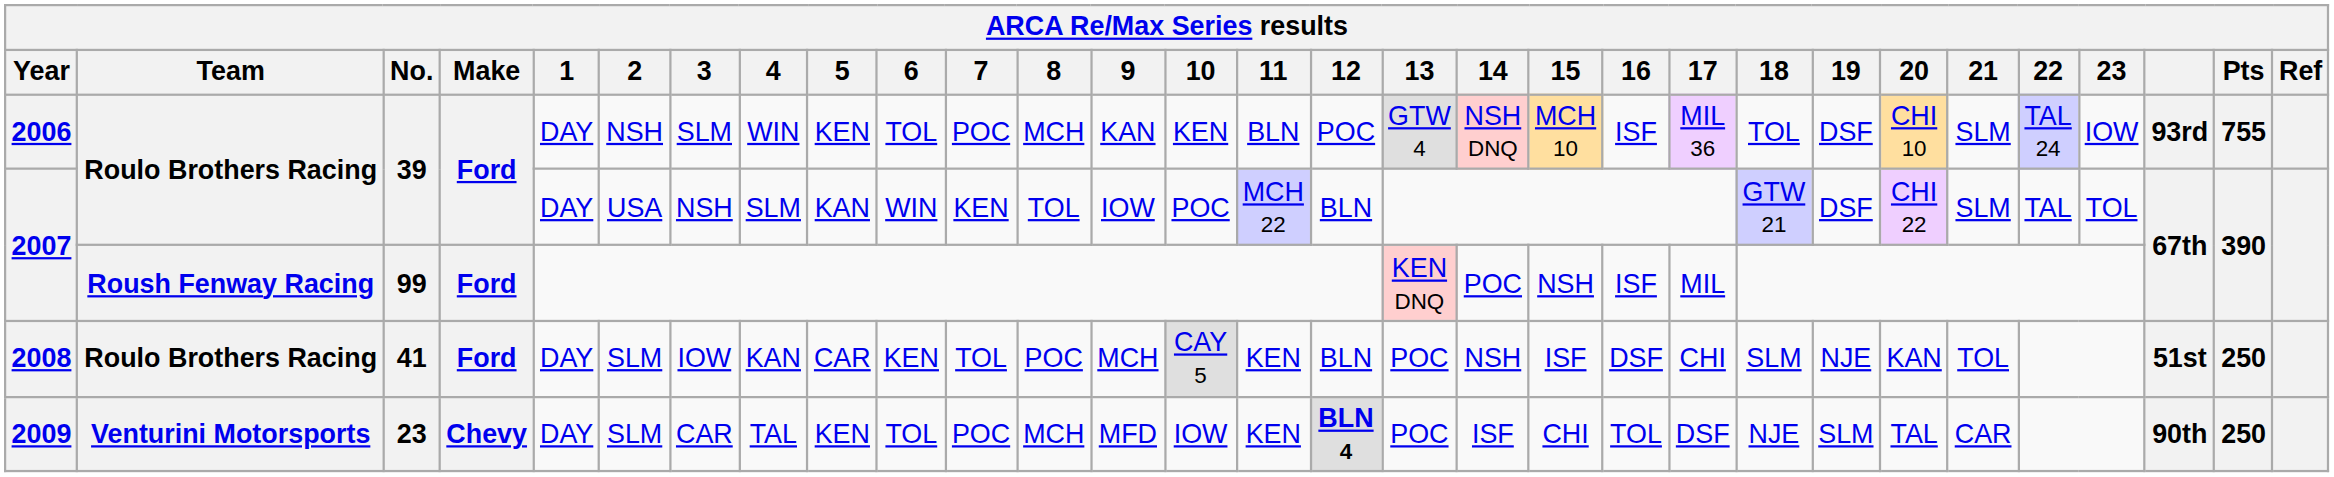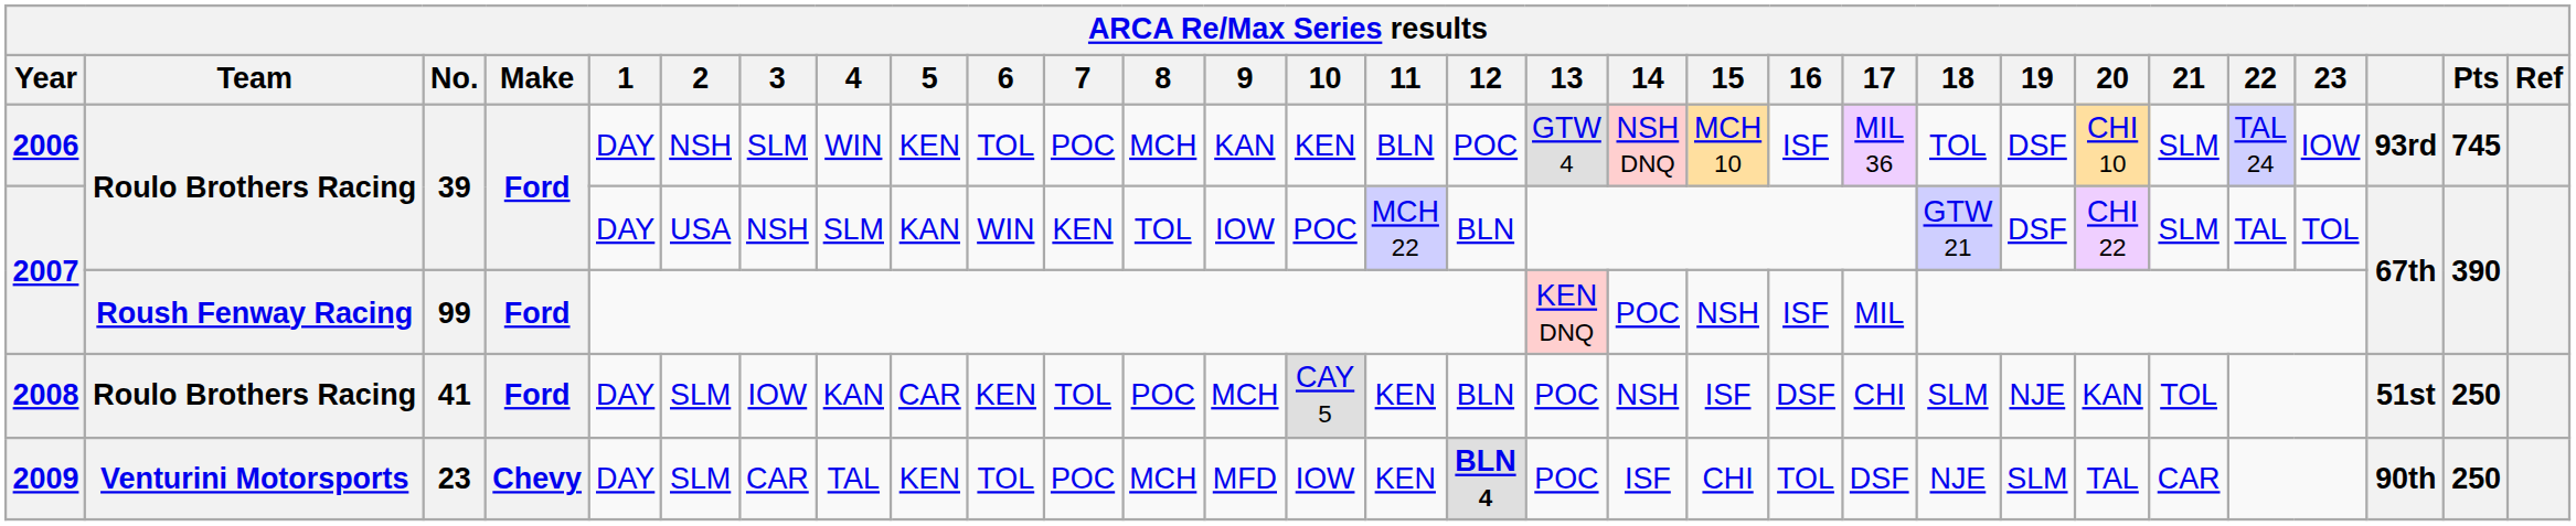2006 | Pts: 755 -> 745
